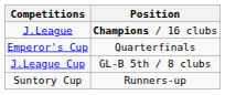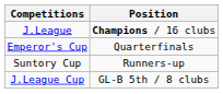rows swapped: J.League Cup <-> Suntory Cup
